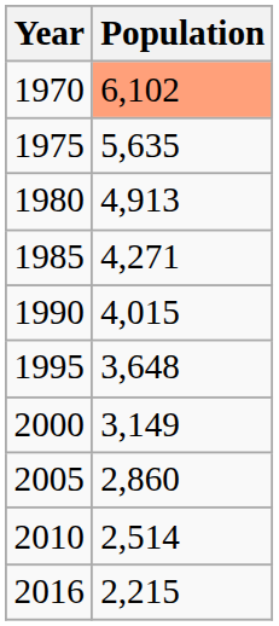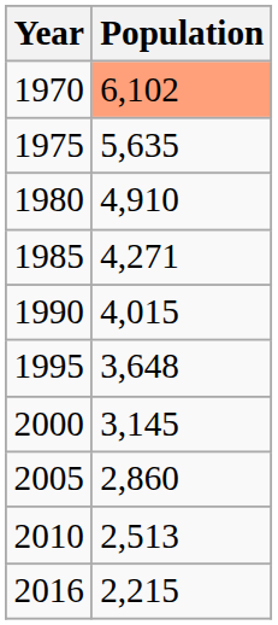1980 | Population: 4,913 -> 4,910
2000 | Population: 3,149 -> 3,145
2010 | Population: 2,514 -> 2,513
